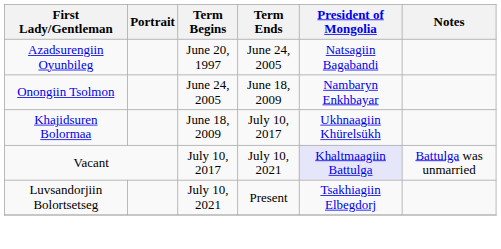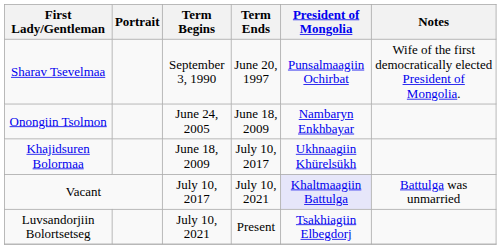+ row: Sharav Tsevelmaa | September 3, 1990 | June 20, 1997 | Punsalmaagiin Ochirbat | Wife of the first democratically elected President of Mongolia.
- row: Azadsurengiin Oyunbileg | June 20, 1997 | June 24, 2005 | Natsagiin Bagabandi
